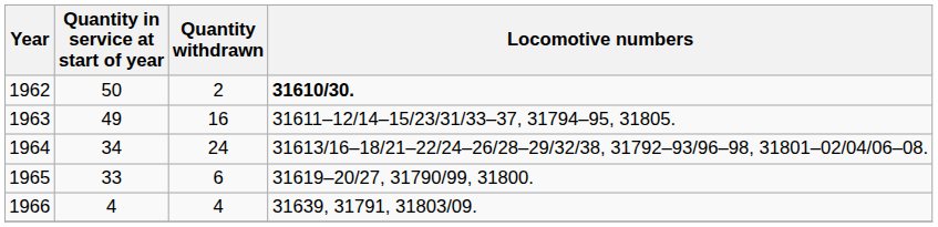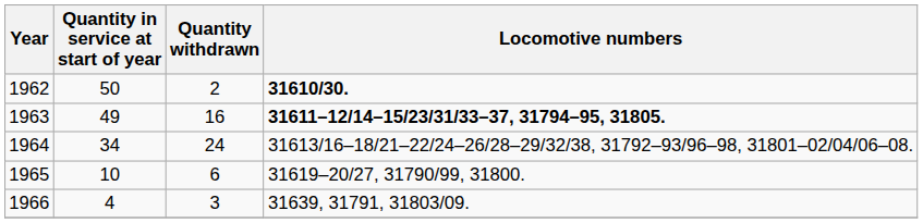1963 | Locomotive numbers: normal -> bold
1965 | Quantity in service at start of year: 33 -> 10
1966 | Quantity withdrawn: 4 -> 3
